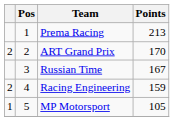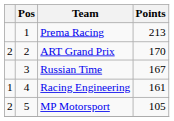Racing Engineering | column 1: 2 -> 1
Racing Engineering | Points: 159 -> 161
MP Motorsport | column 1: 1 -> 2
